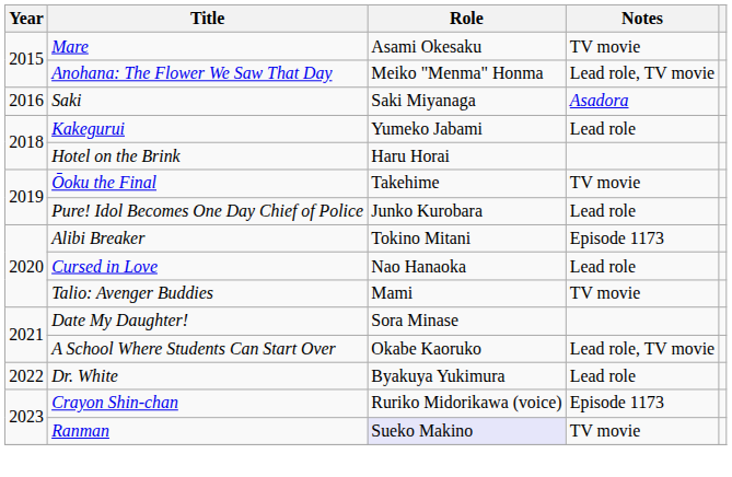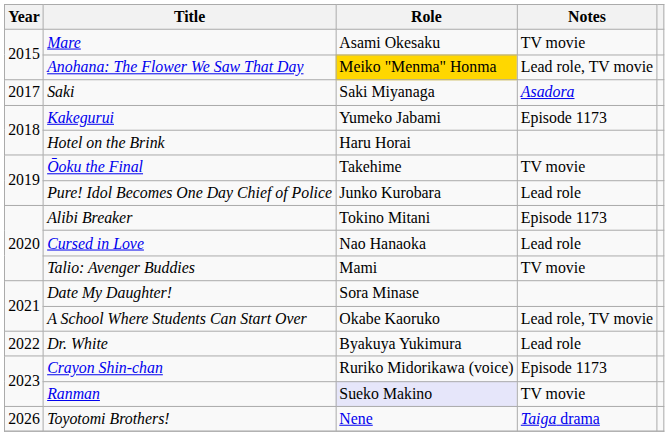Anohana: The Flower We Saw That Day | Role: no background -> gold background
Saki | Year: 2016 -> 2017
Kakegurui | Notes: Lead role -> Episode 1173
+ row: 2026 | Toyotomi Brothers! | Nene | Taiga drama
